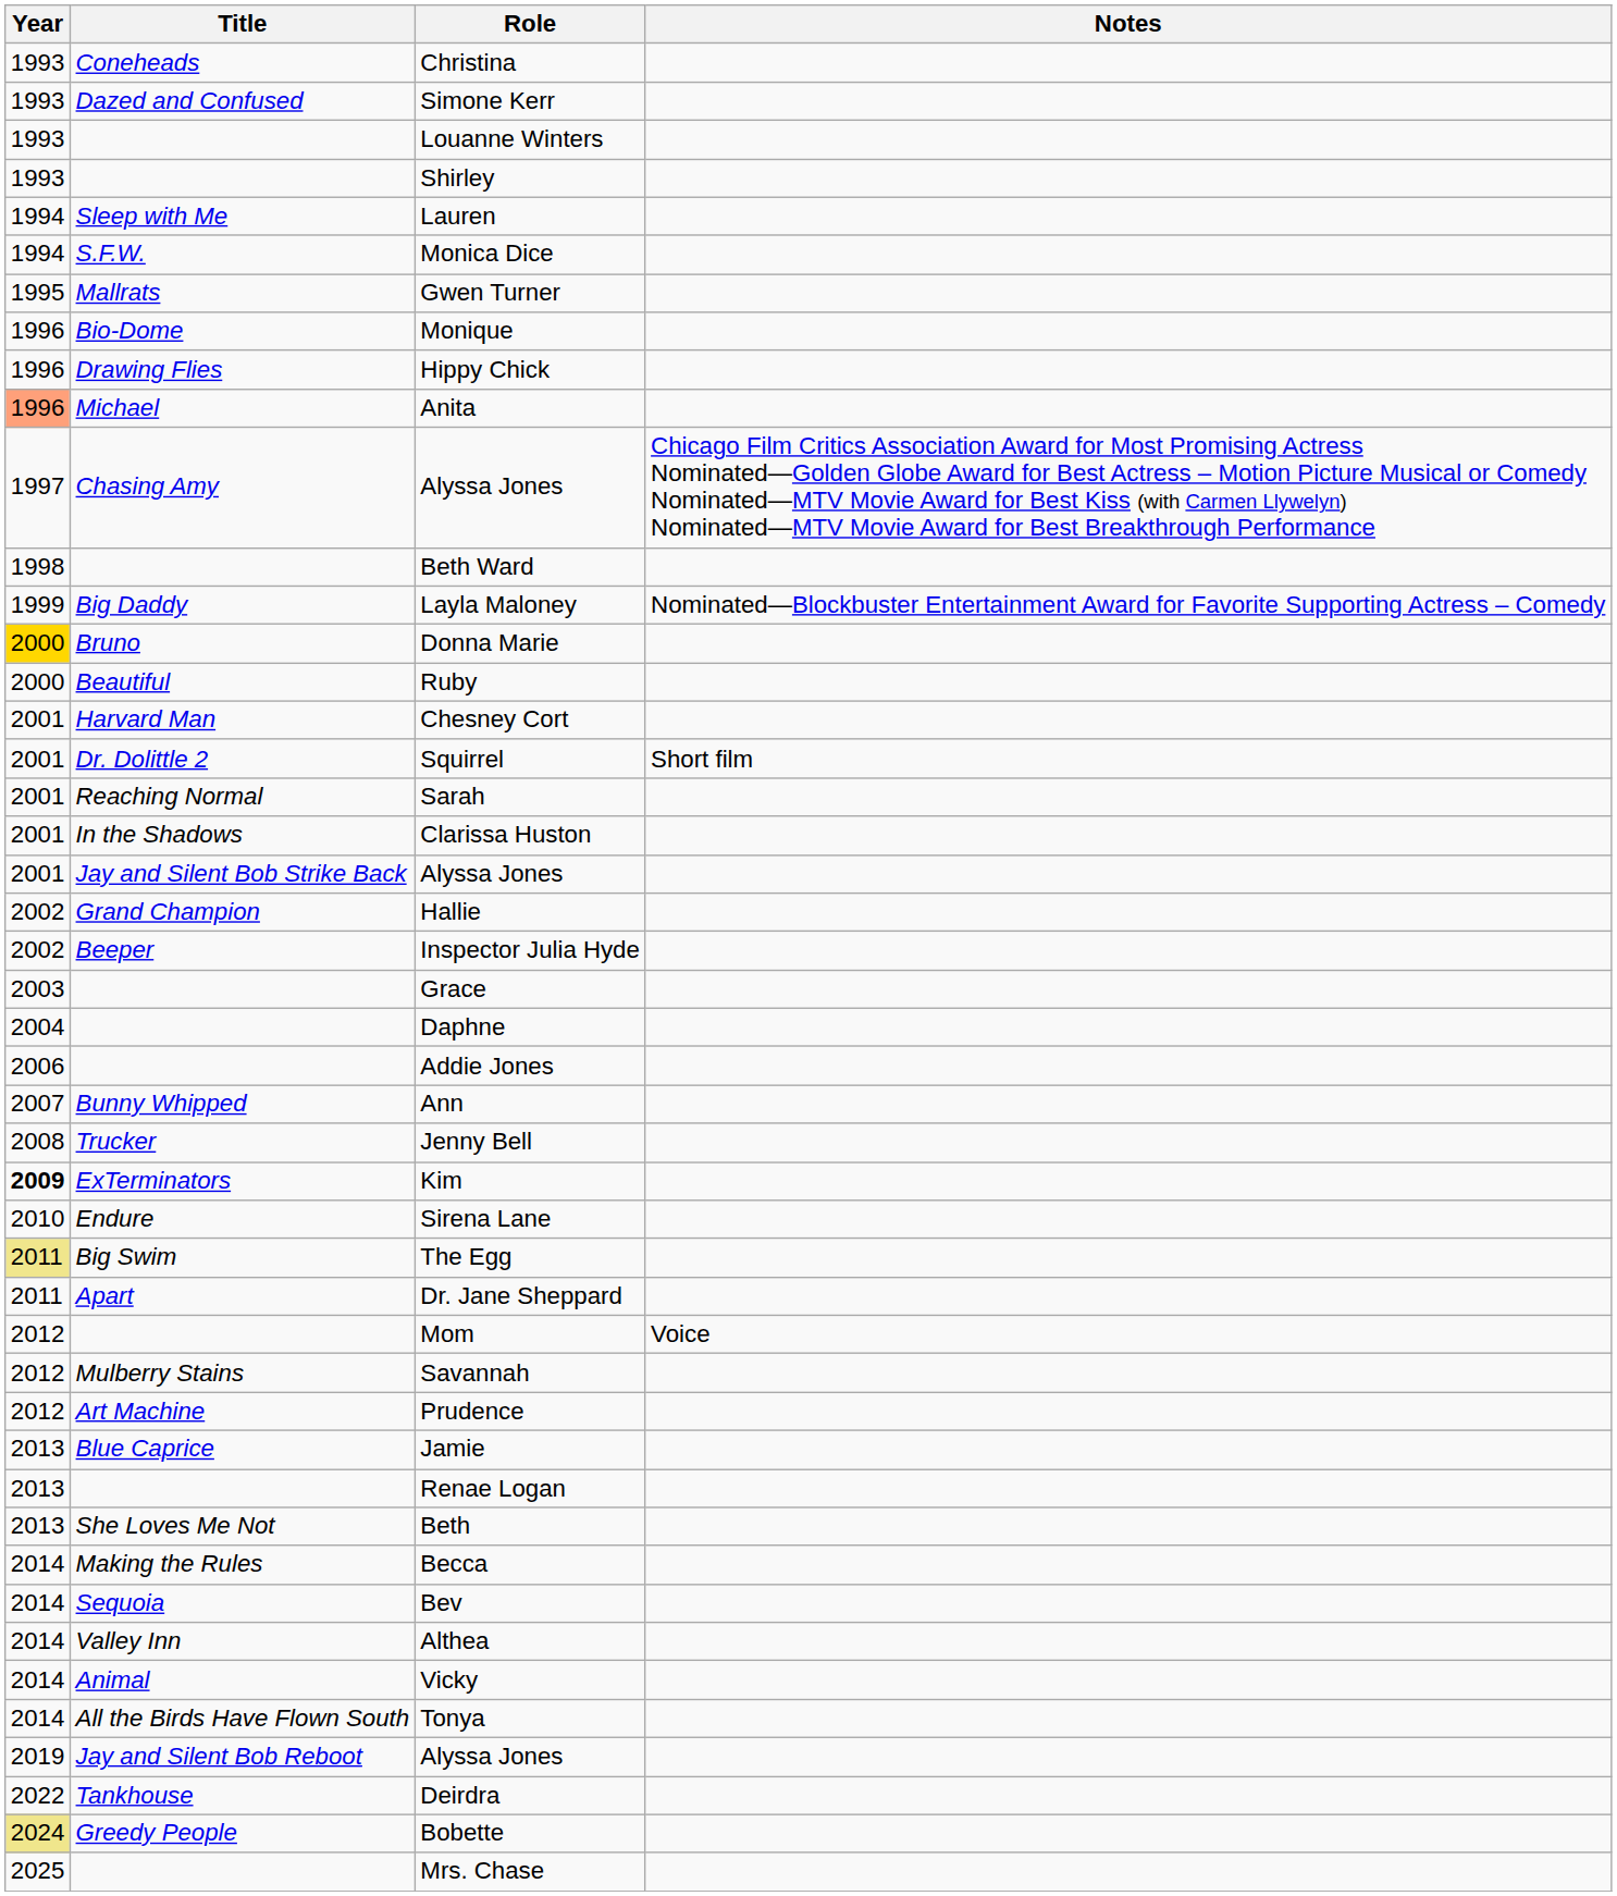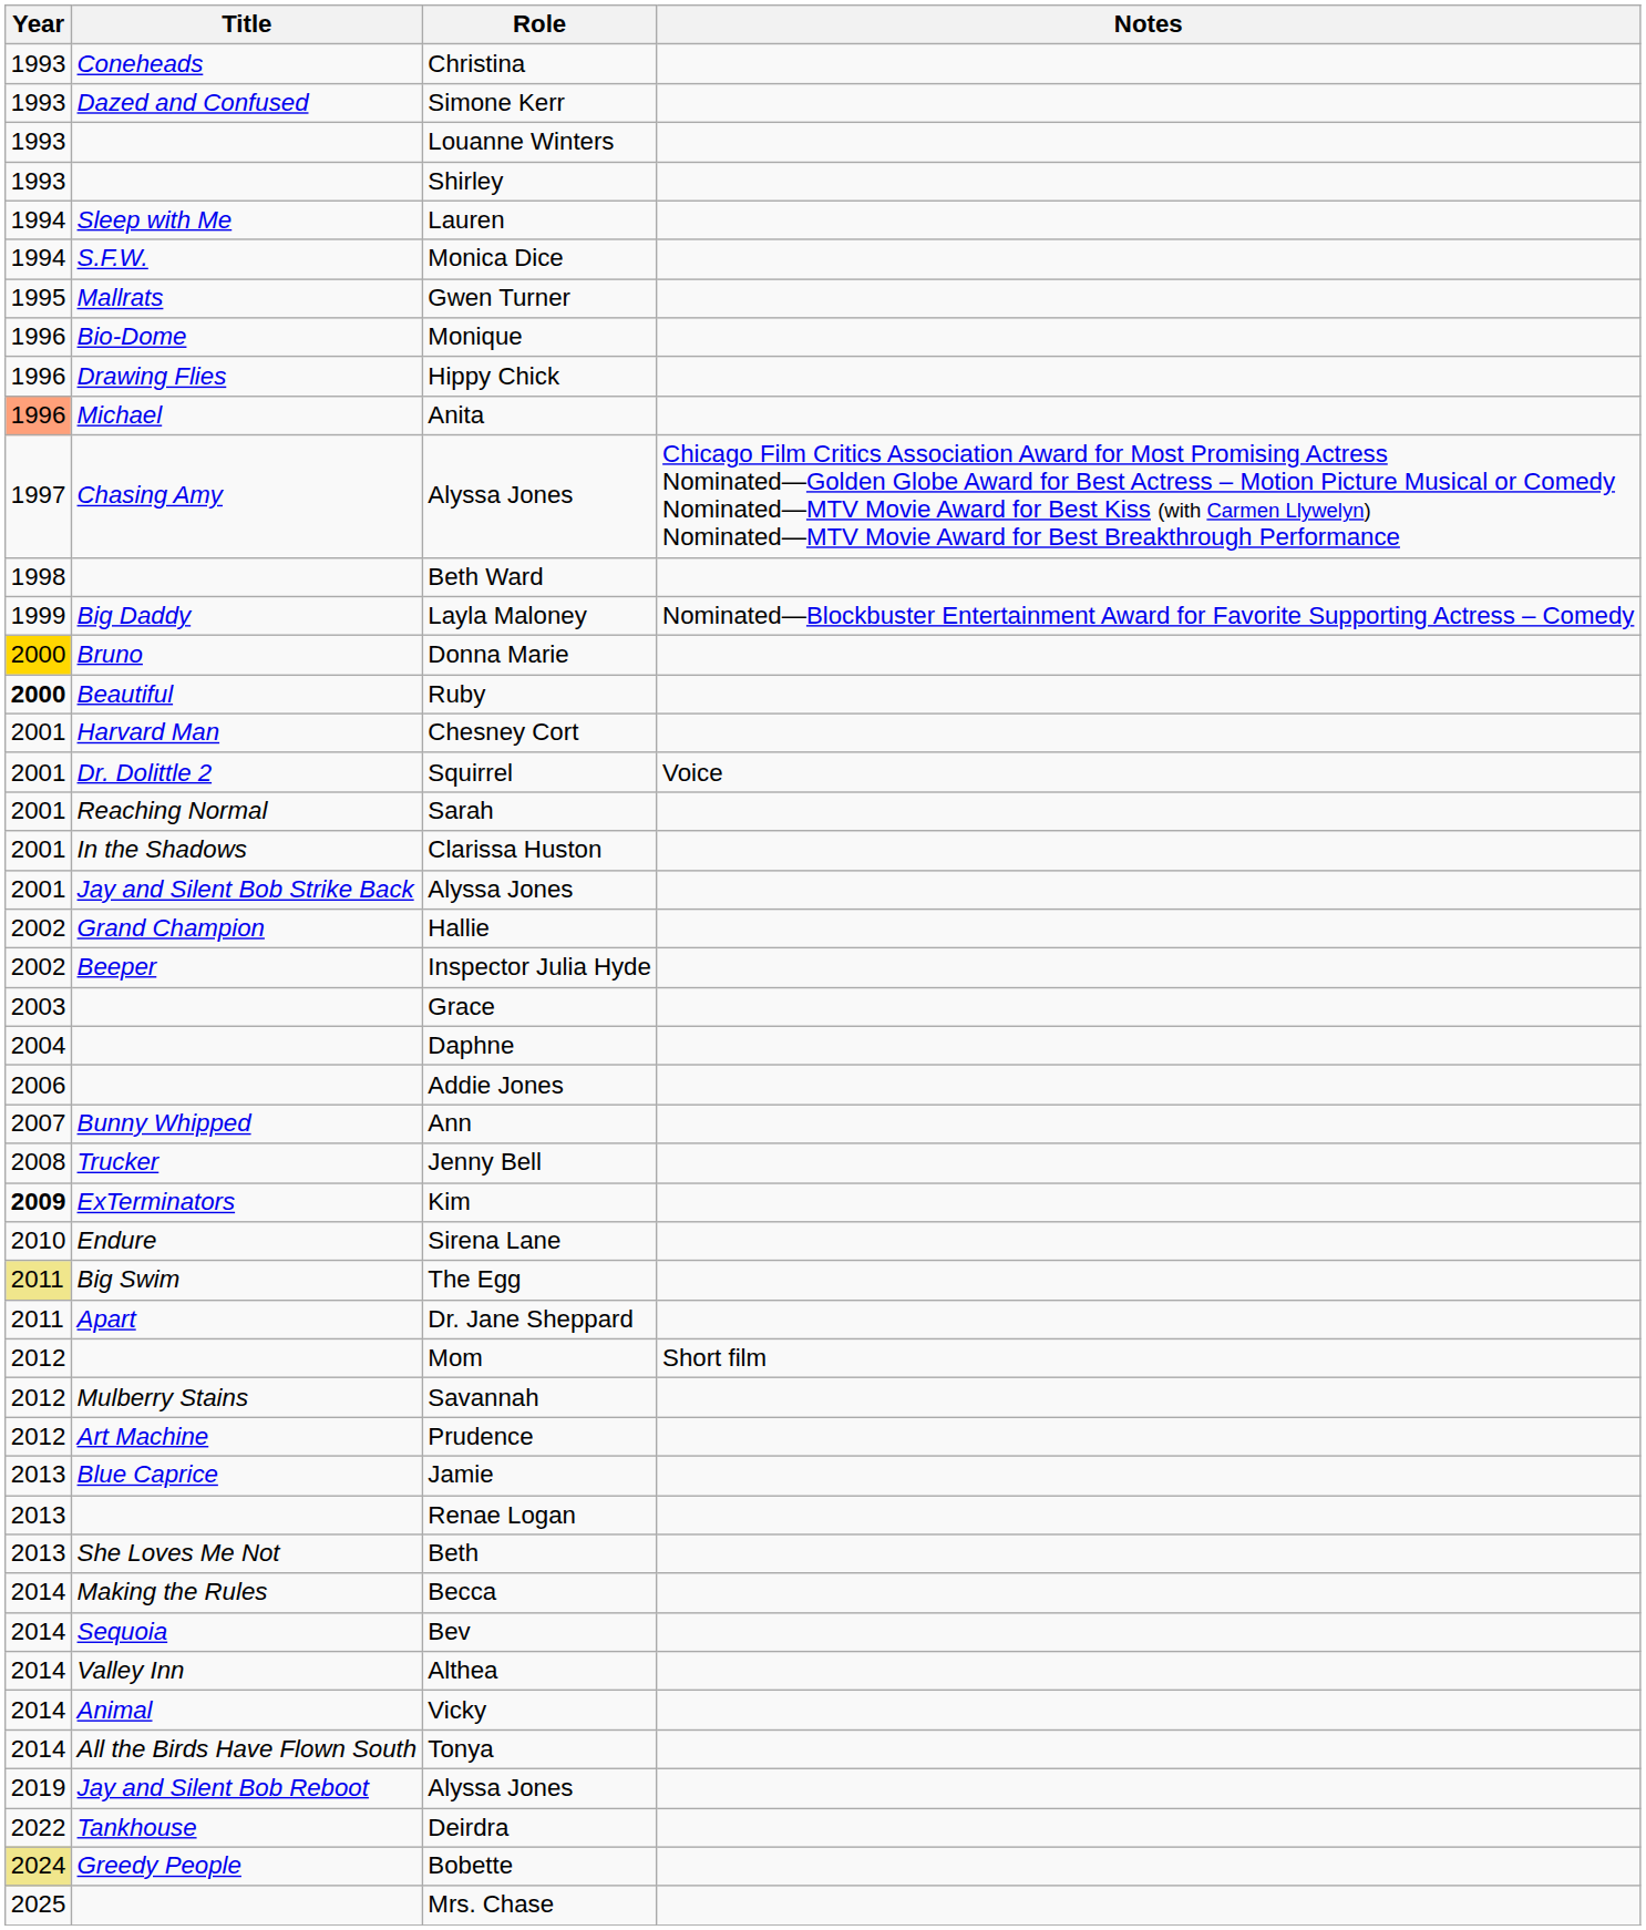Ruby | Year: normal -> bold
Squirrel | Notes: Short film -> Voice
Mom | Notes: Voice -> Short film
